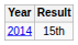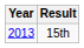15th | Year: 2014 -> 2013
